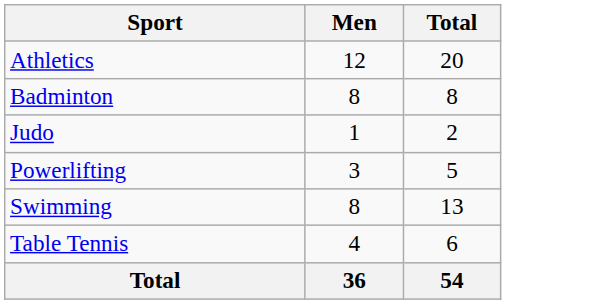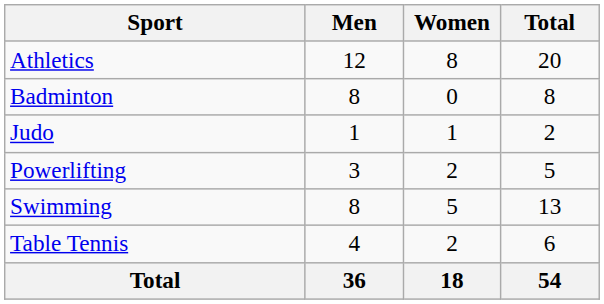+ column: Women | 8 | 0 | 1 | 2 | 5 | 2 | 18
